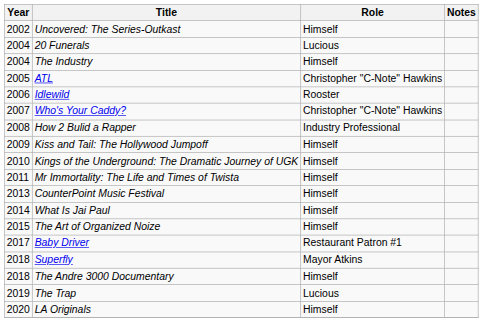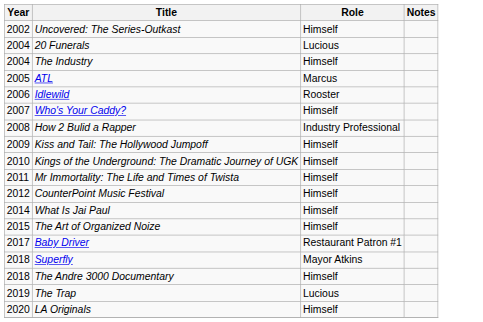ATL | Role: Christopher "C-Note" Hawkins -> Marcus
Who's Your Caddy? | Role: Christopher "C-Note" Hawkins -> Himself
CounterPoint Music Festival | Year: 2013 -> 2012
